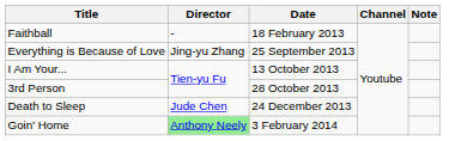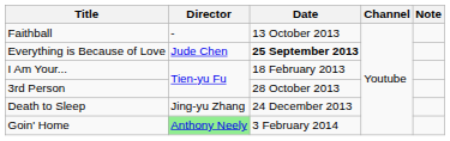Faithball | Date: 18 February 2013 -> 13 October 2013
Everything is Because of Love | Director: Jing-yu Zhang -> Jude Chen
Everything is Because of Love | Date: normal -> bold
I Am Your... | Date: 13 October 2013 -> 18 February 2013
Death to Sleep | Director: Jude Chen -> Jing-yu Zhang
